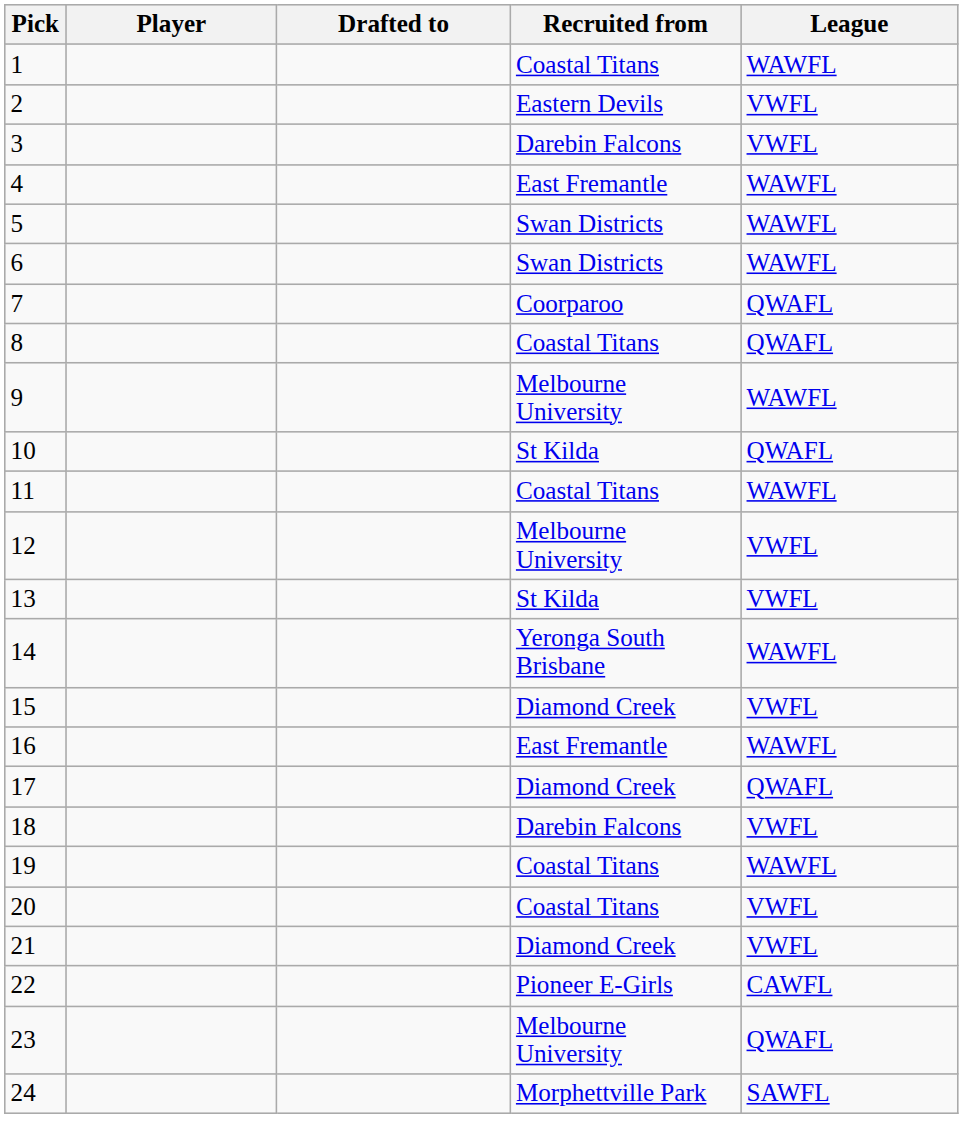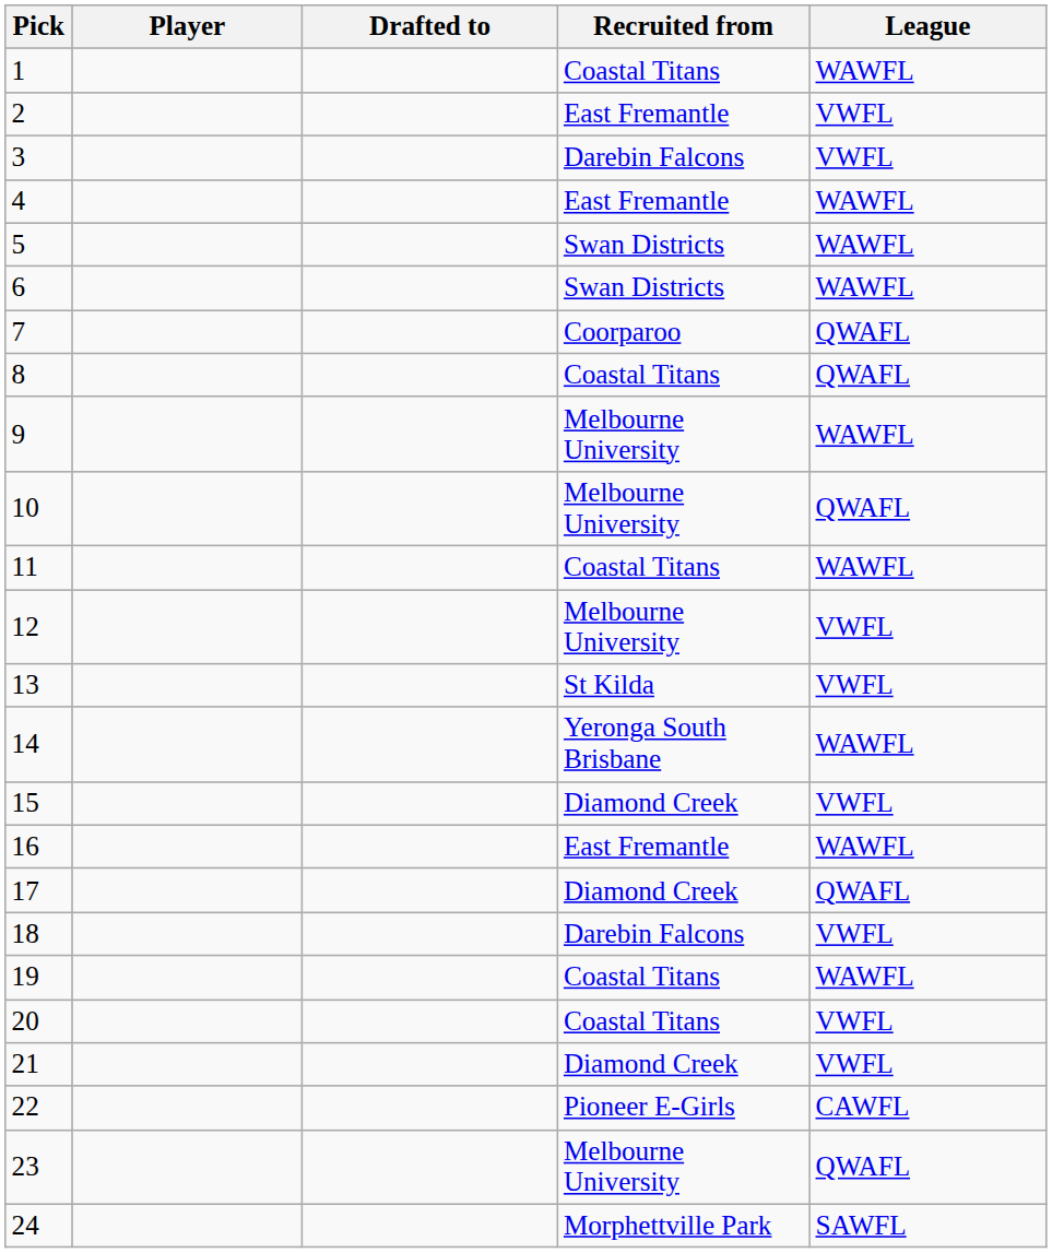2 | Recruited from: Eastern Devils -> East Fremantle
10 | Recruited from: St Kilda -> Melbourne University
